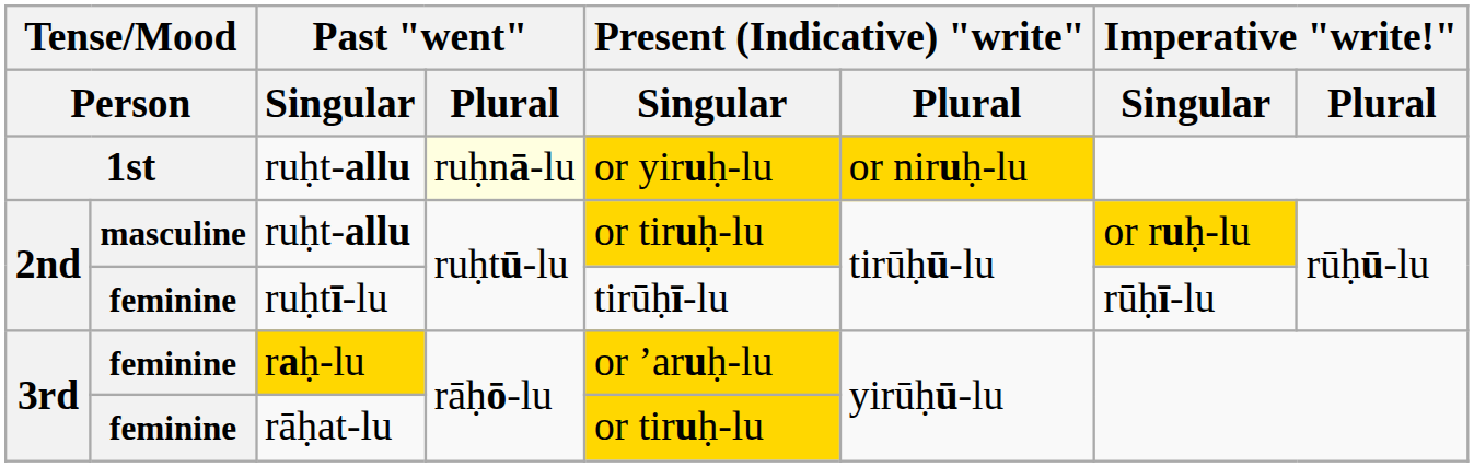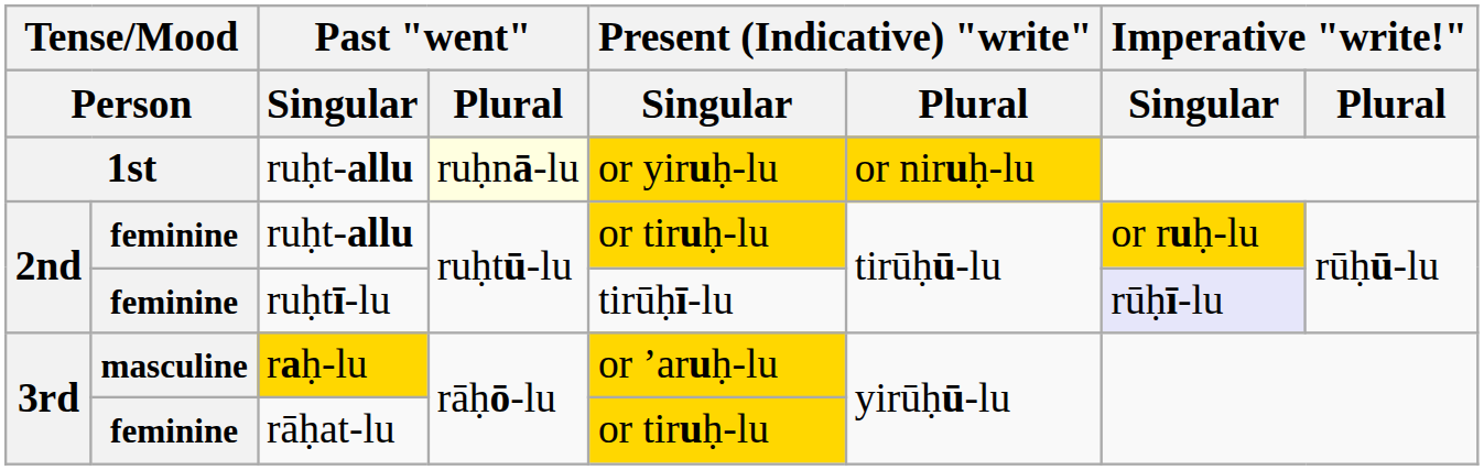2nd / ruḥt-allu | column 2: masculine -> feminine
ruḥtī-lu | Imperative "write!" / Singular: no background -> lavender background
raḥ-lu | column 2: feminine -> masculine
